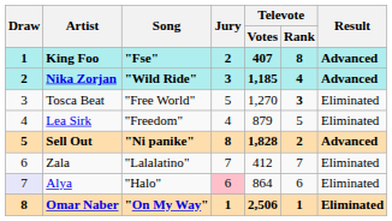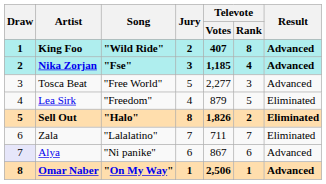King Foo | Song: "Fse" -> "Wild Ride"
Nika Zorjan | Song: "Wild Ride" -> "Fse"
Tosca Beat | Televote / Votes: 1,270 -> 2,277
Tosca Beat | Televote / Rank: bold -> normal
Tosca Beat | Result: Eliminated -> Advanced
Sell Out | Song: "Ni panike" -> "Halo"
Sell Out | Televote / Votes: 1,828 -> 1,826
Sell Out | Result: Advanced -> Eliminated
Zala | Televote / Votes: 412 -> 711
Alya | Song: "Halo" -> "Ni panike"
Alya | Jury: pink background -> no background
Alya | Televote / Votes: 864 -> 867
Alya | Result: Eliminated -> Advanced
Omar Naber | Result: Eliminated -> Advanced
